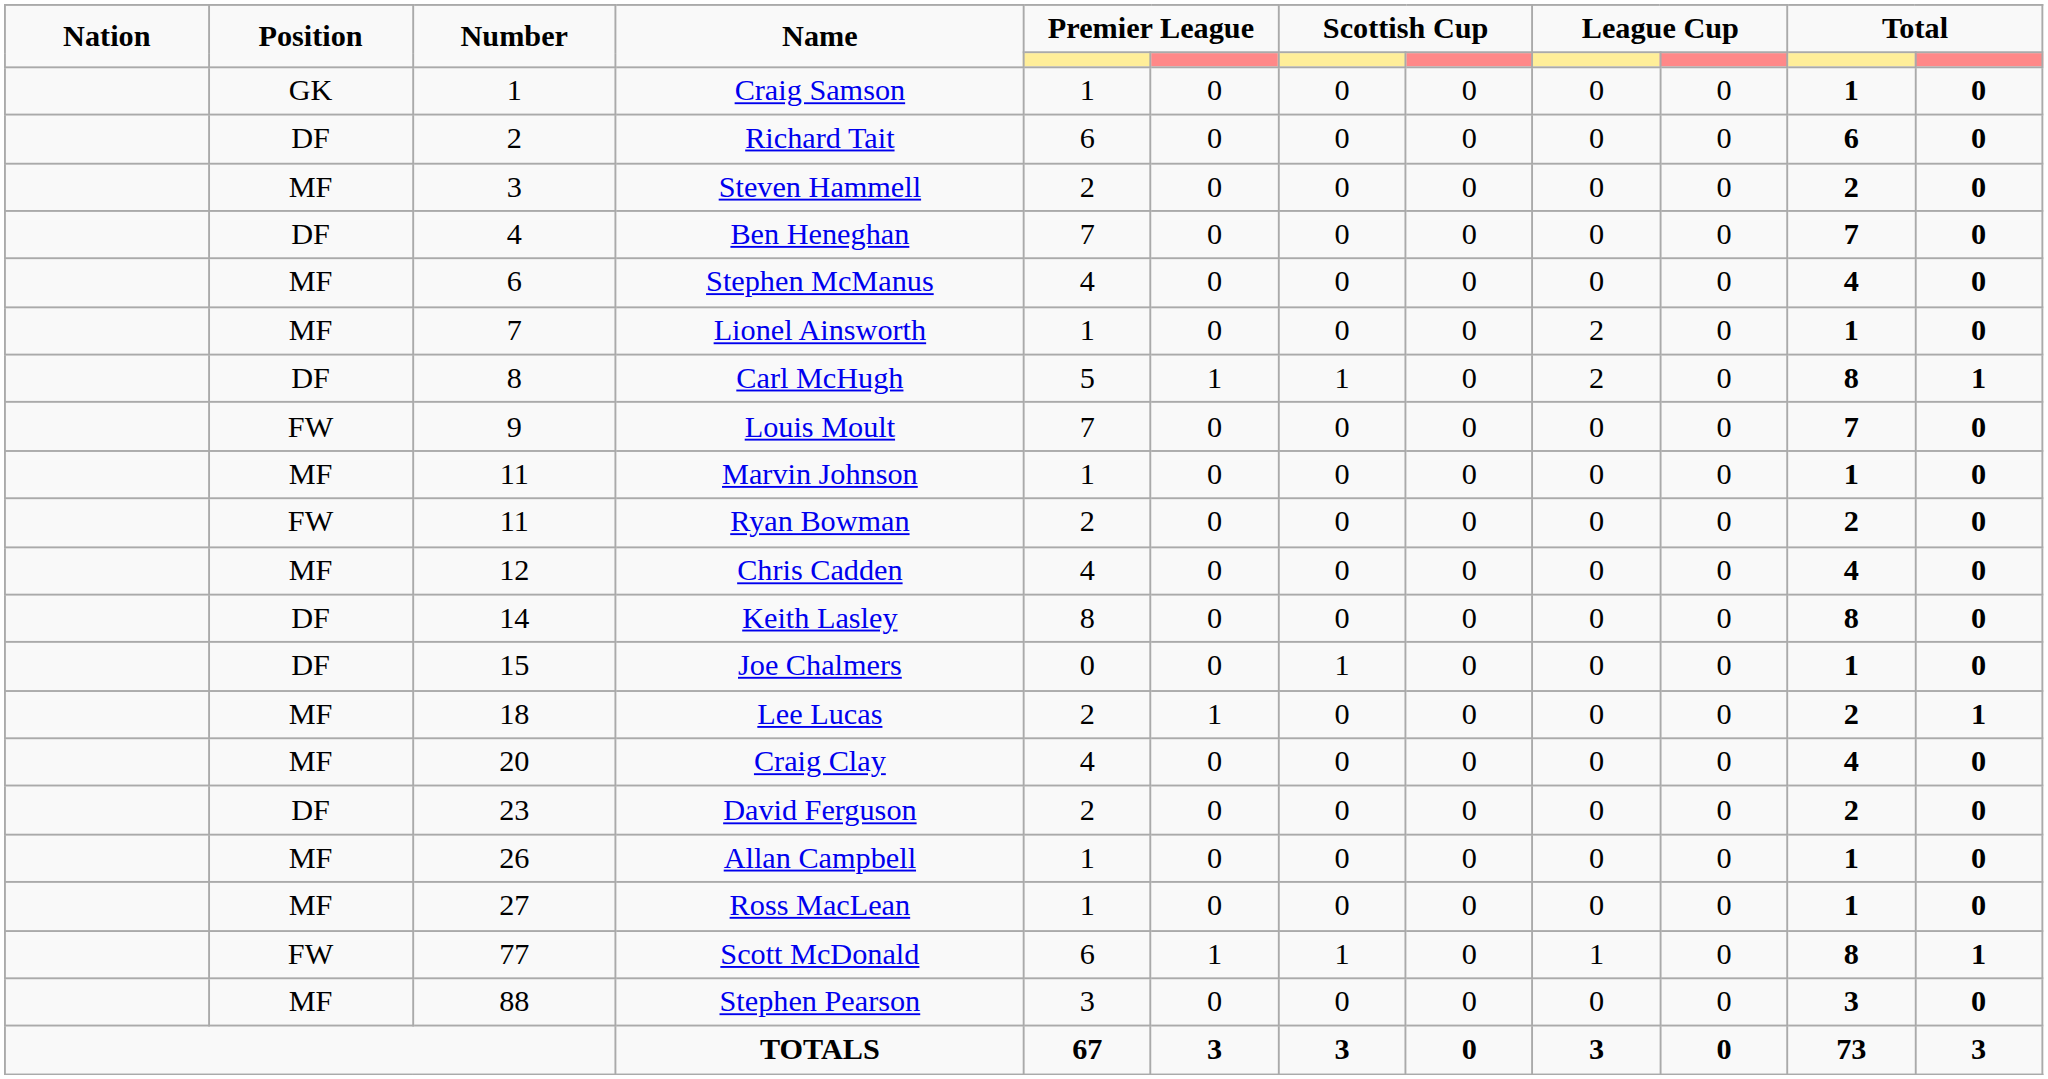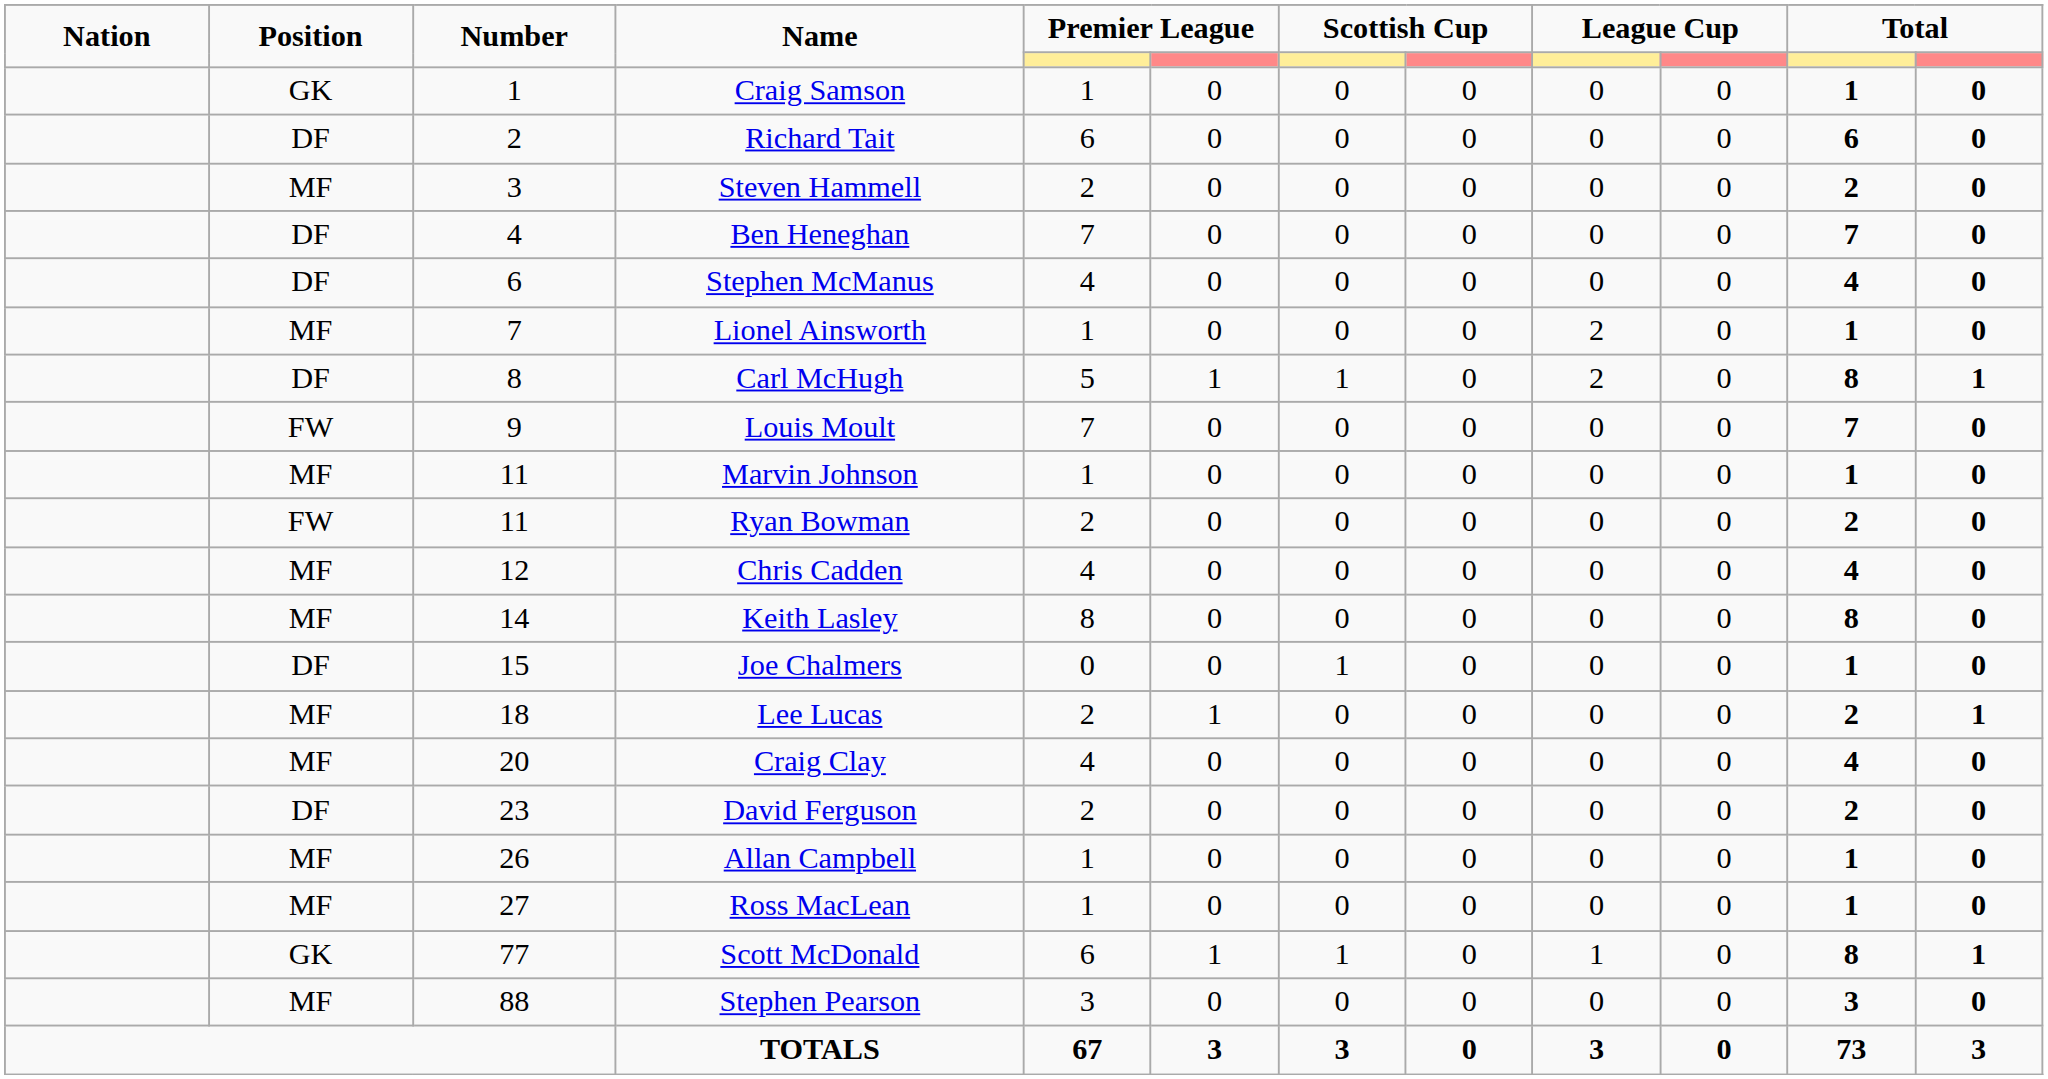Stephen McManus | Position: MF -> DF
Keith Lasley | Position: DF -> MF
Scott McDonald | Position: FW -> GK
